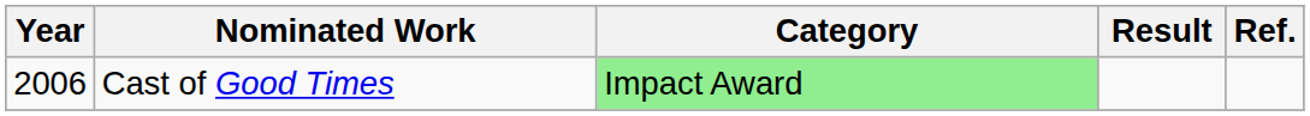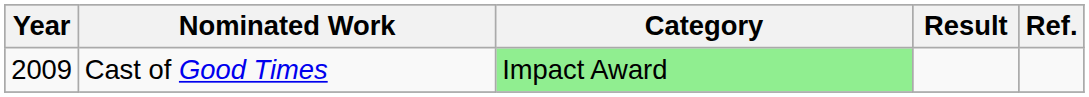Cast of Good Times | Year: 2006 -> 2009
